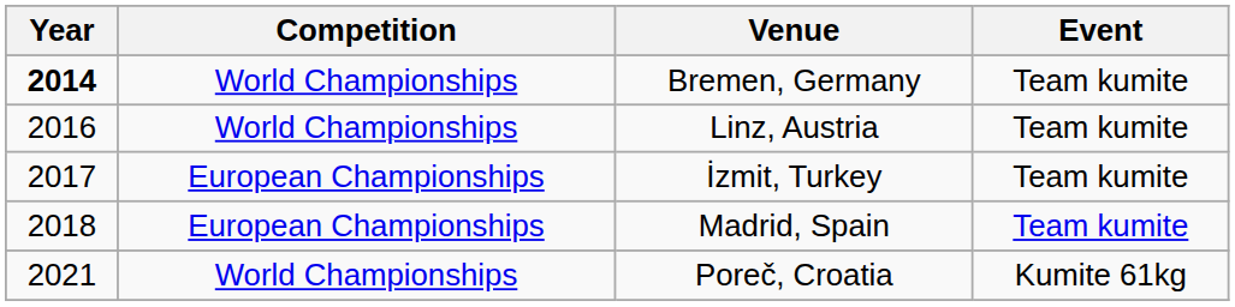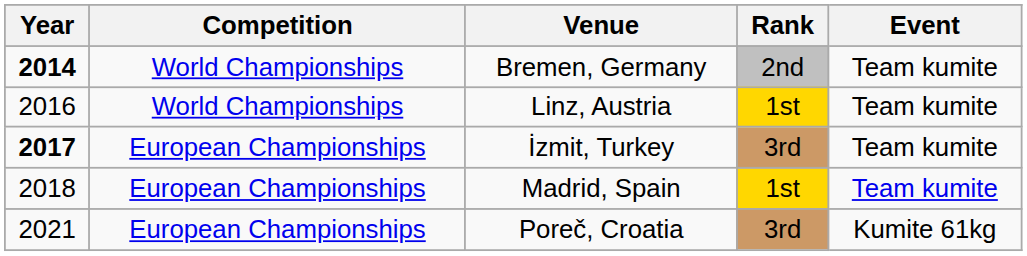+ column: Rank | 2nd | 1st | 3rd | 1st | 3rd
İzmit, Turkey | Year: normal -> bold
Poreč, Croatia | Competition: World Championships -> European Championships
